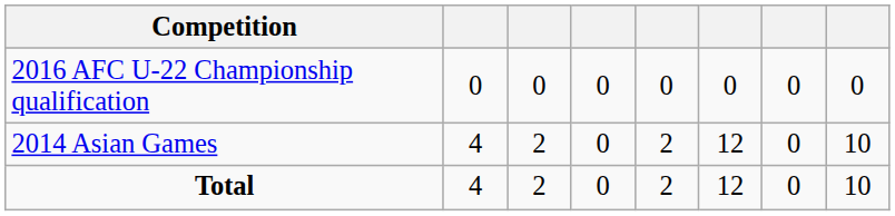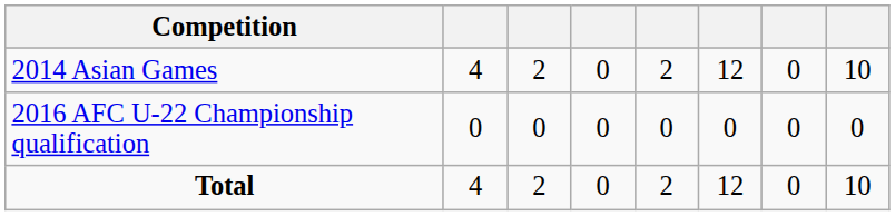rows swapped: 2014 Asian Games <-> 2016 AFC U-22 Championship qualification
